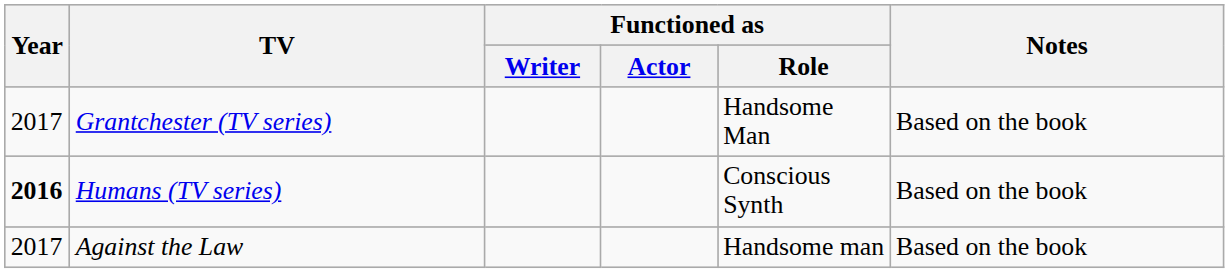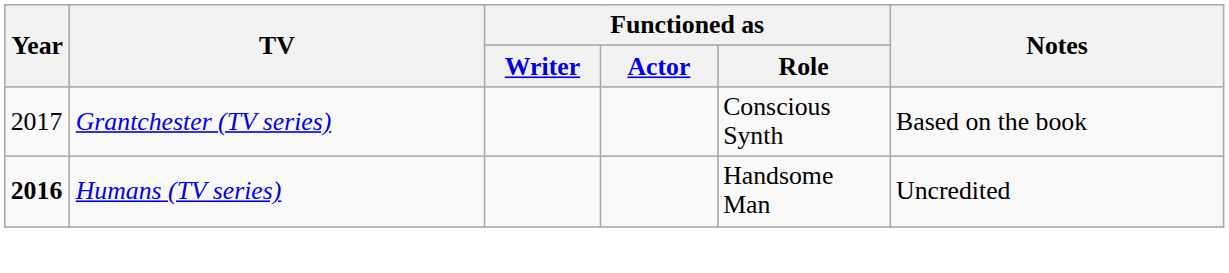Grantchester (TV series) | Functioned as / Role: Handsome Man -> Conscious Synth
Humans (TV series) | Functioned as / Role: Conscious Synth -> Handsome Man
Humans (TV series) | Notes: Based on the book -> Uncredited
- row: 2017 | Against the Law | Handsome man | Based on the book
